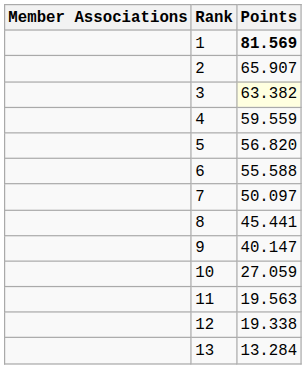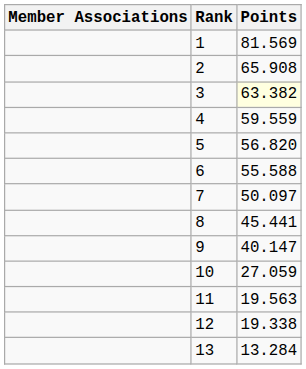1 | Points: bold -> normal
2 | Points: 65.907 -> 65.908
